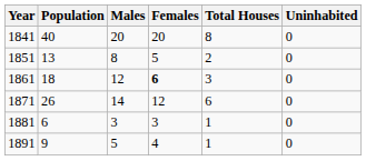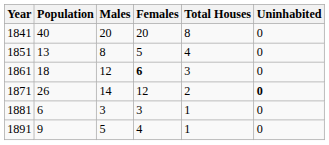1851 | Total Houses: 2 -> 4
1871 | Total Houses: 6 -> 2
1871 | Uninhabited: normal -> bold
